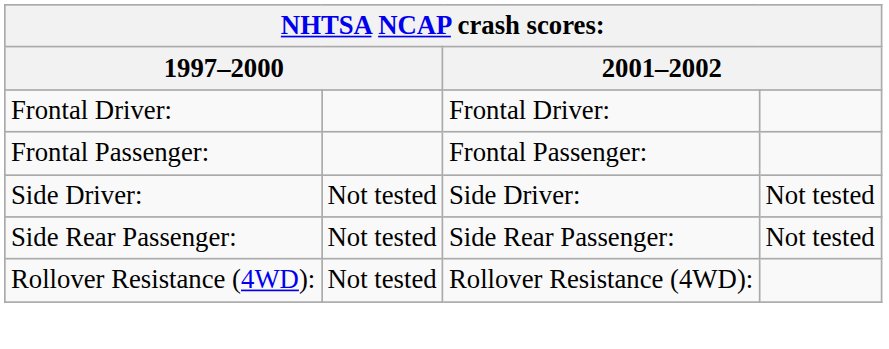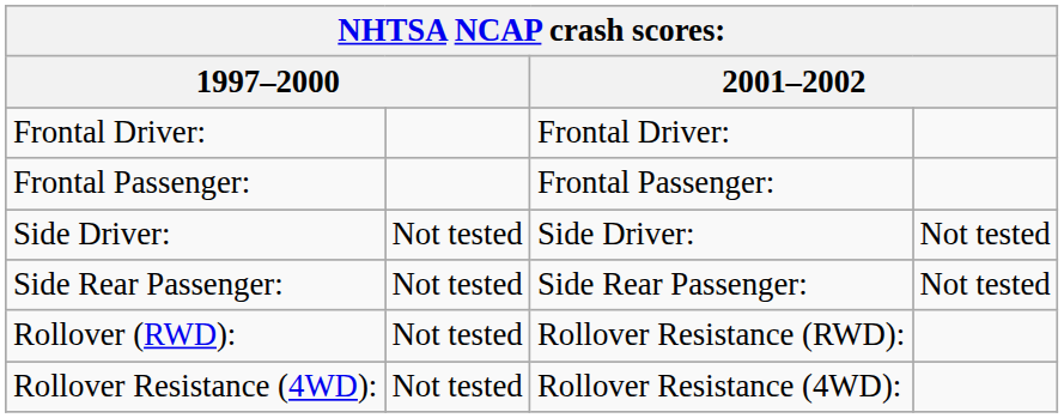+ row: Rollover (RWD): | Not tested | Rollover Resistance (RWD):
